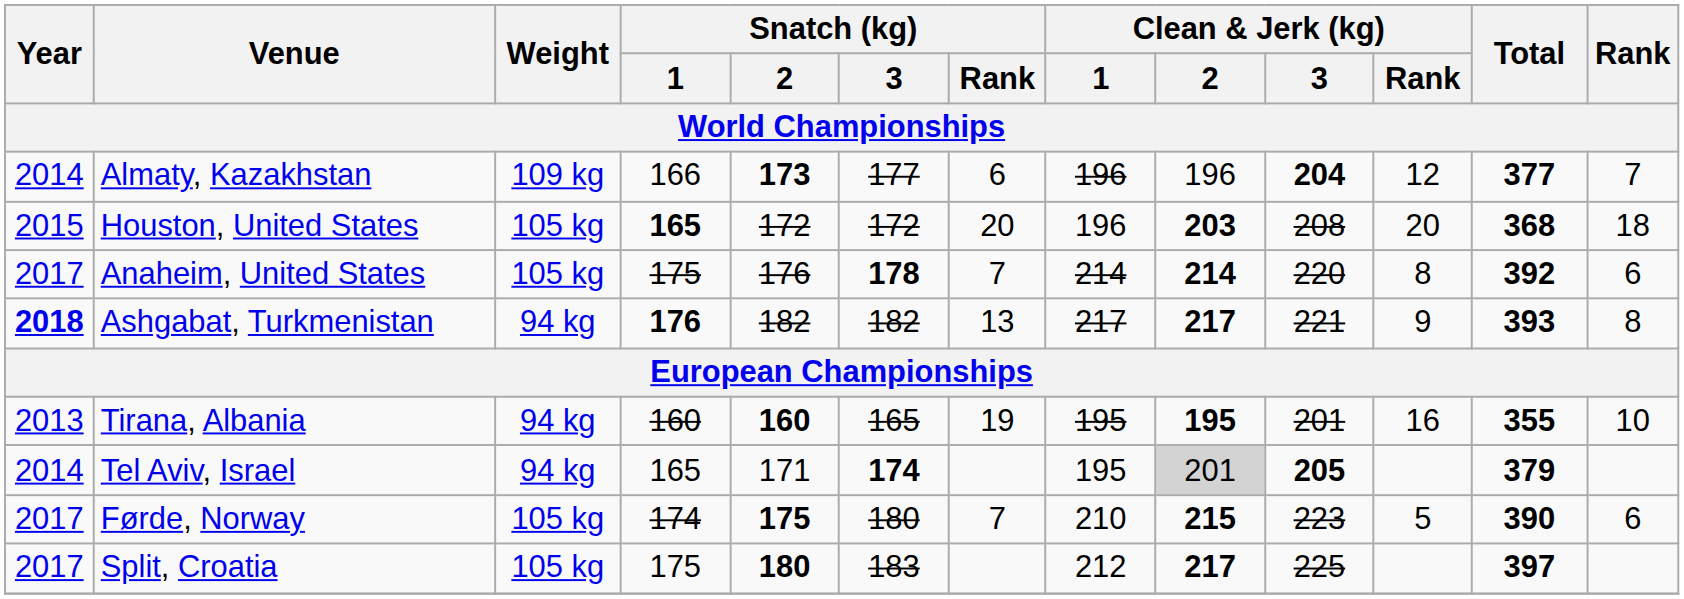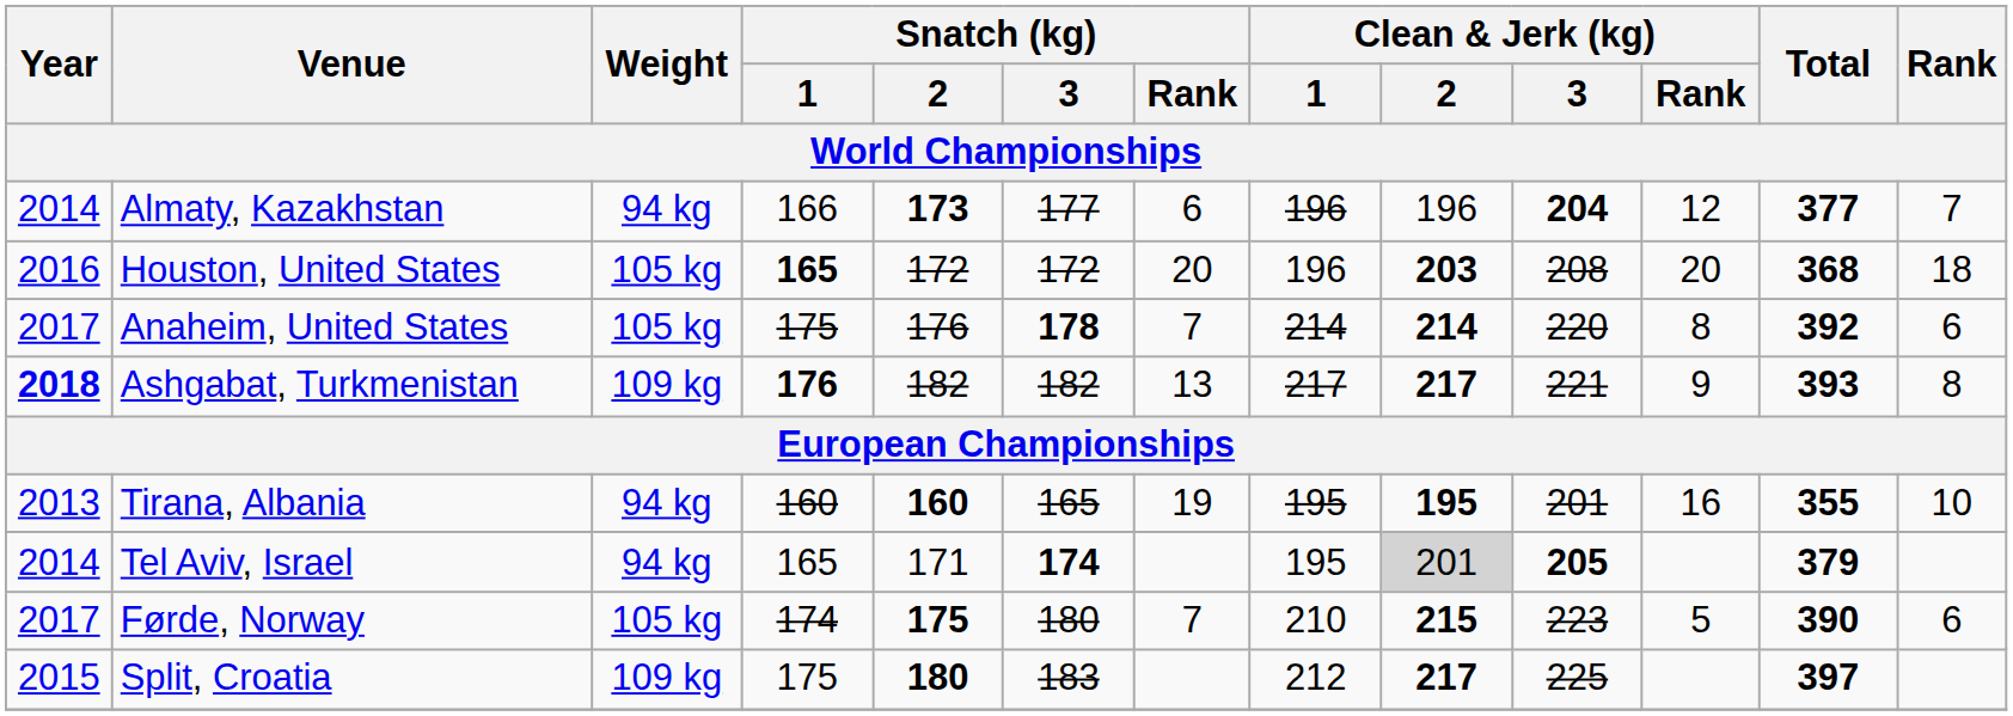Almaty, Kazakhstan | Weight: 109 kg -> 94 kg
Houston, United States | Year: 2015 -> 2016
Ashgabat, Turkmenistan | Weight: 94 kg -> 109 kg
Split, Croatia | Year: 2017 -> 2015
Split, Croatia | Weight: 105 kg -> 109 kg
